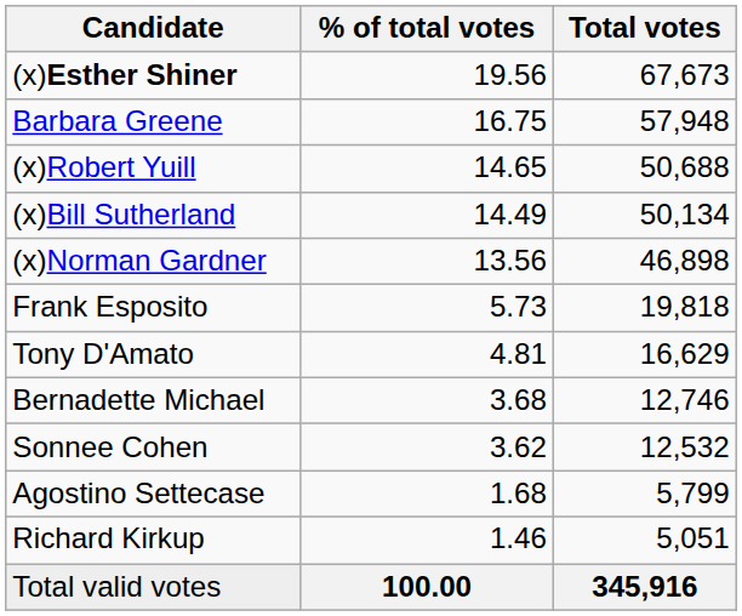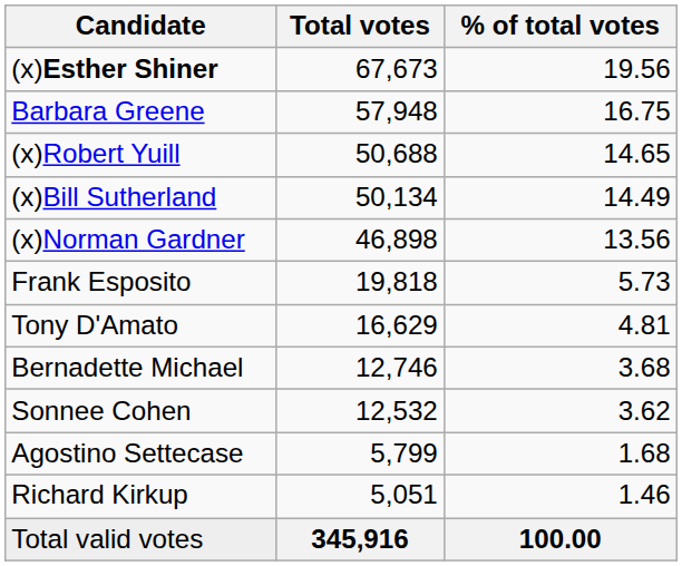columns swapped: Total votes <-> % of total votes
